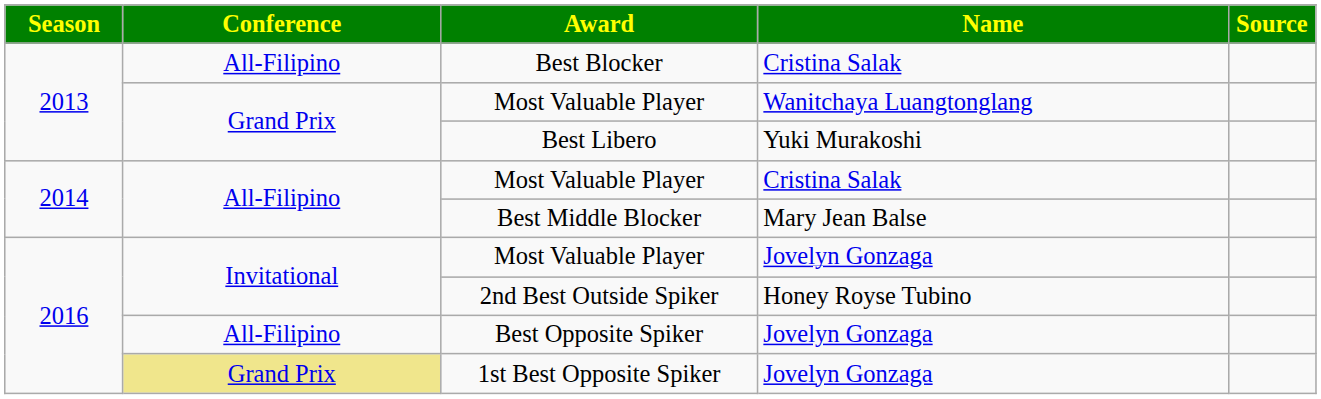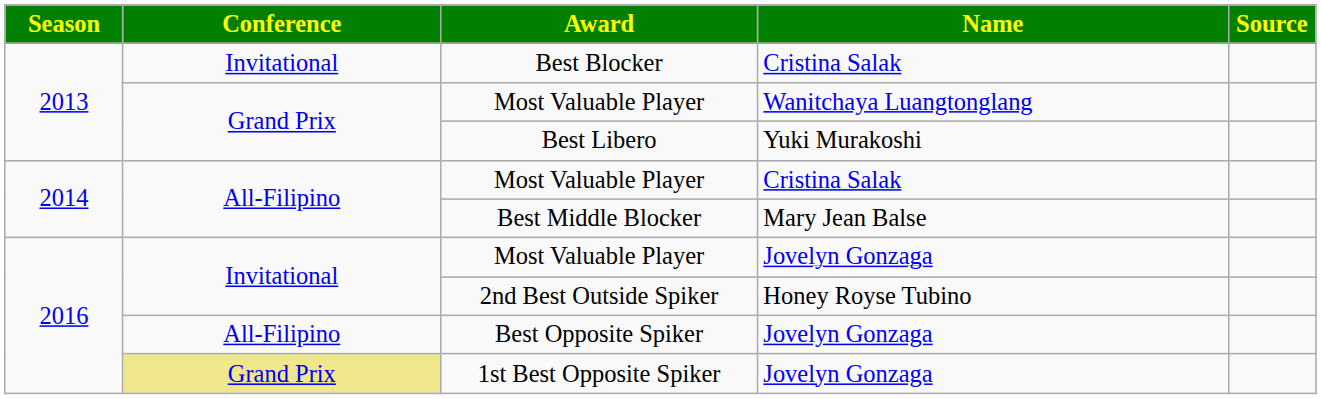Best Blocker | Conference: All-Filipino -> Invitational
